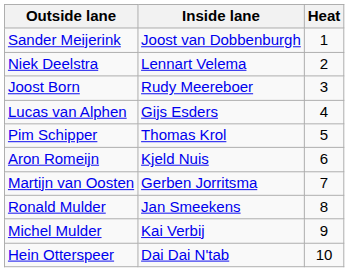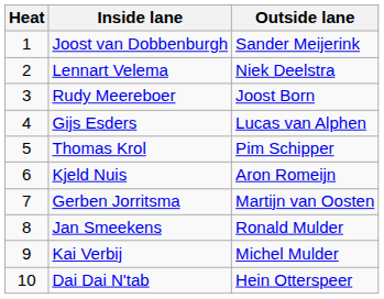columns swapped: Heat <-> Outside lane
